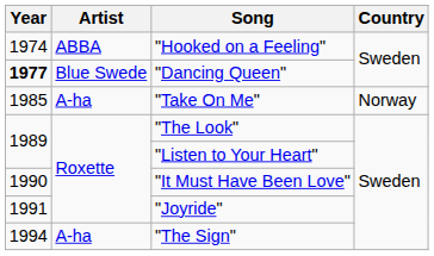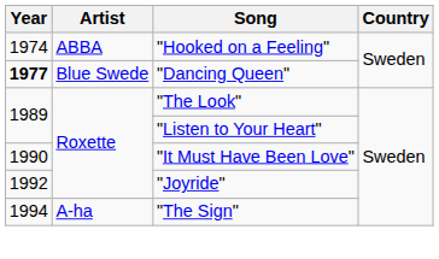- row: 1985 | A-ha | "Take On Me" | Norway
"Joyride" | Year: 1991 -> 1992
